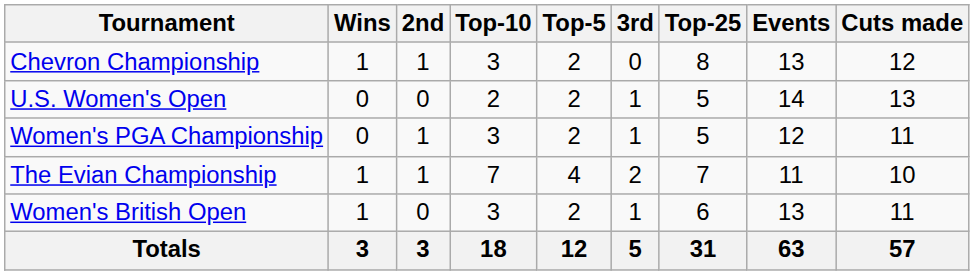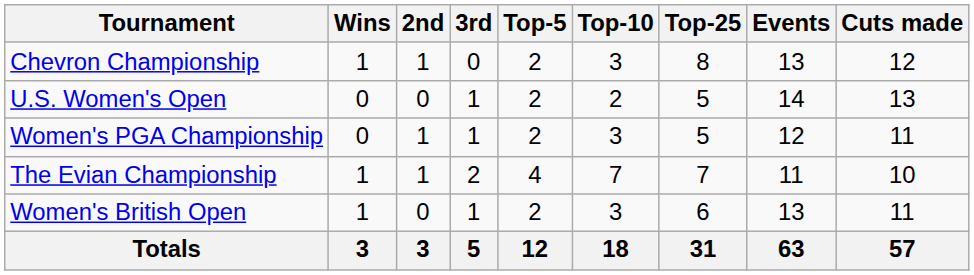columns swapped: 3rd <-> Top-10
